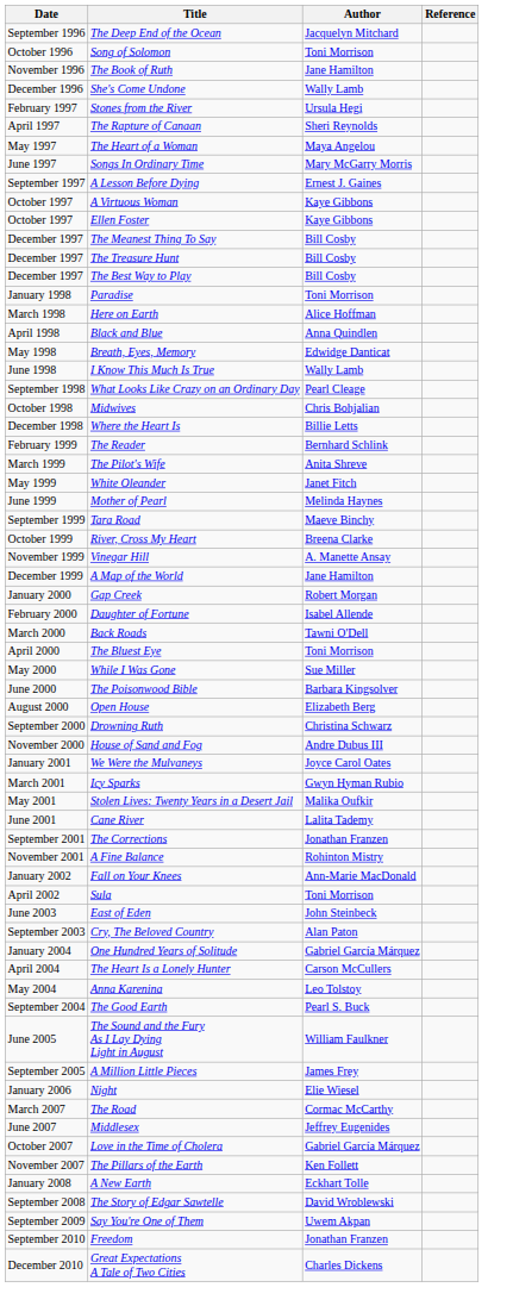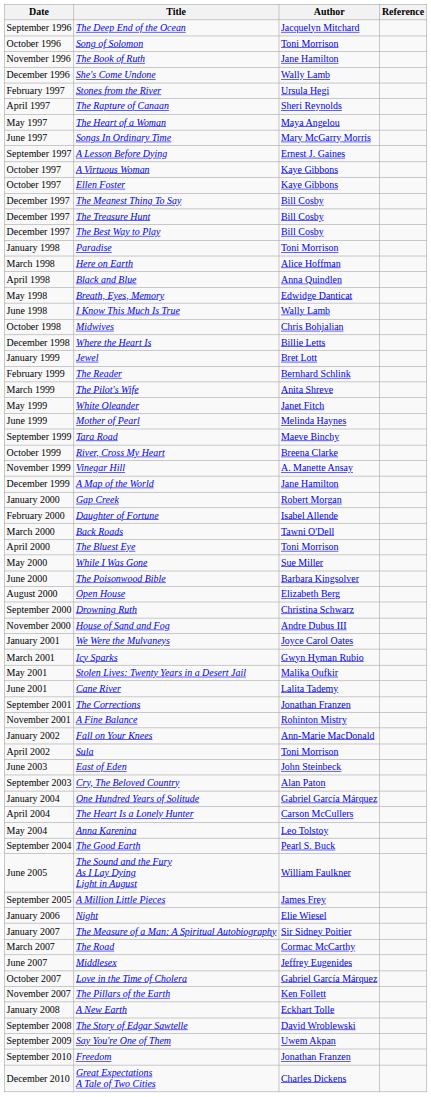- row: September 1998 | What Looks Like Crazy on an Ordinary Day | Pearl Cleage
+ row: January 1999 | Jewel | Bret Lott
+ row: January 2007 | The Measure of a Man: A Spiritual Autobiography | Sir Sidney Poitier
